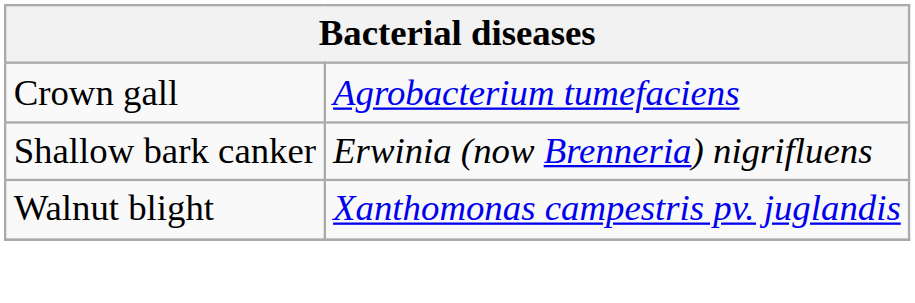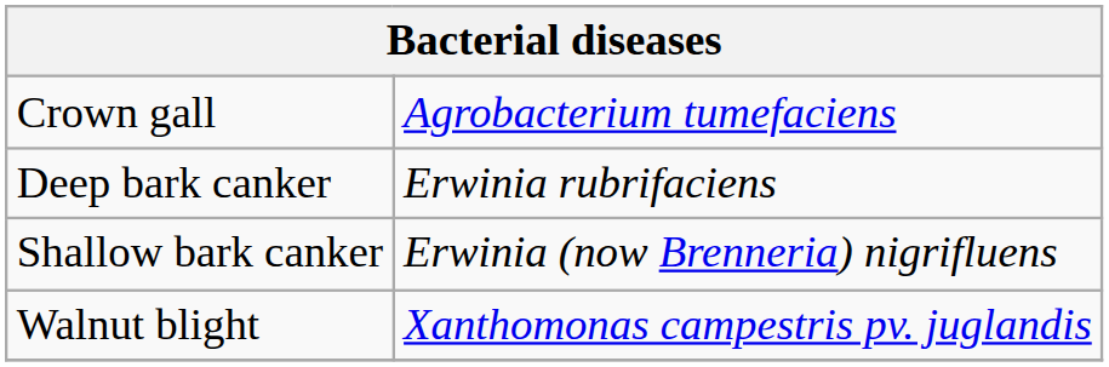+ row: Deep bark canker | Erwinia rubrifaciens
